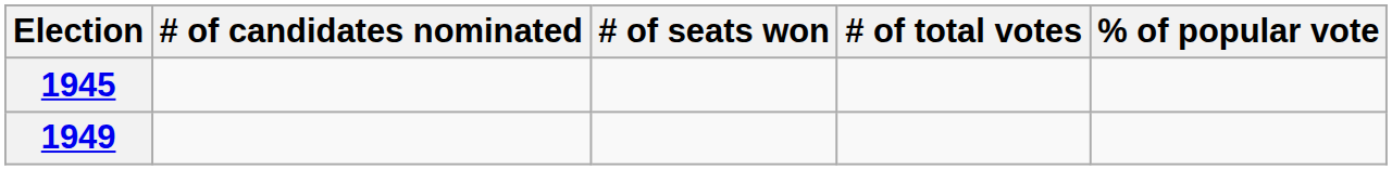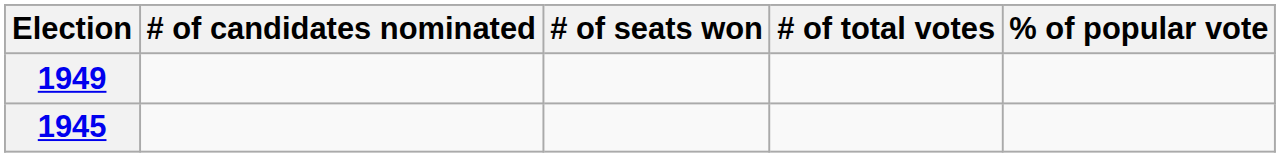rows swapped: 1945 <-> 1949
